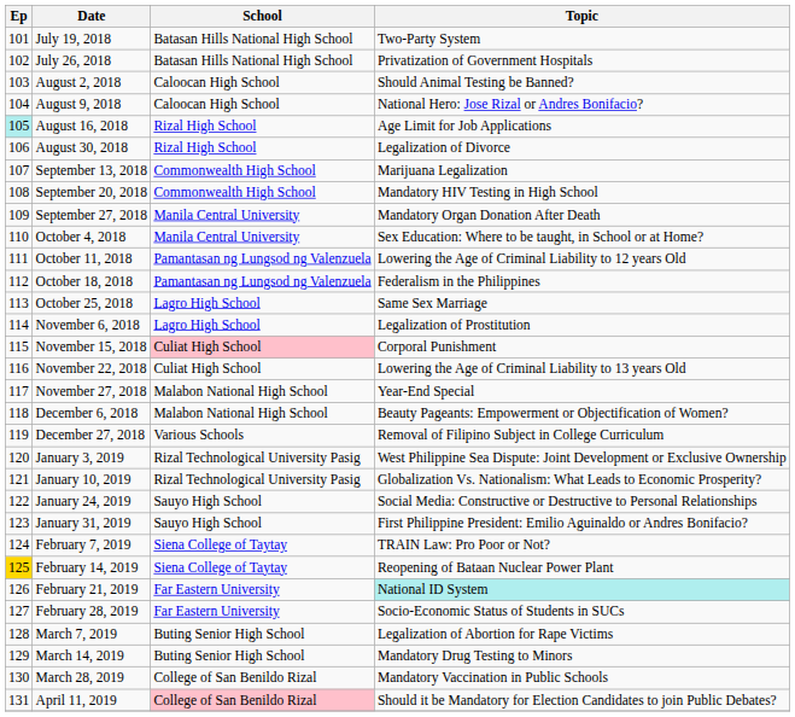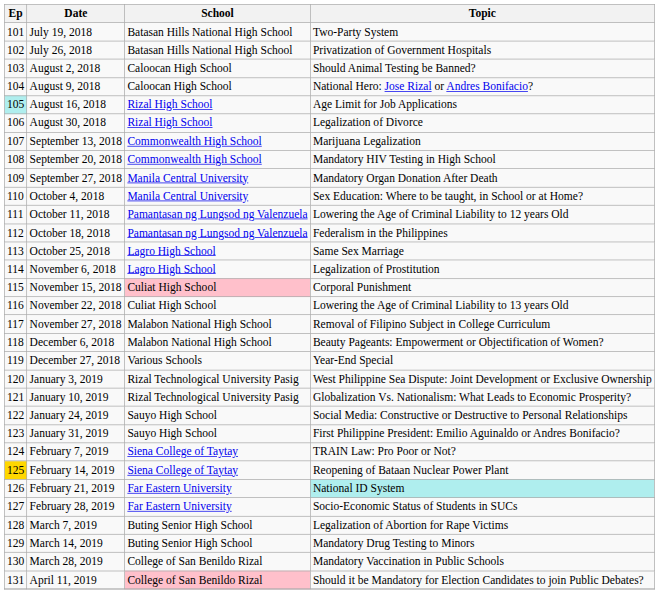November 27, 2018 | Topic: Year-End Special -> Removal of Filipino Subject in College Curriculum
December 27, 2018 | Topic: Removal of Filipino Subject in College Curriculum -> Year-End Special
